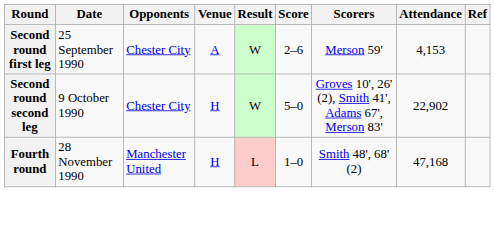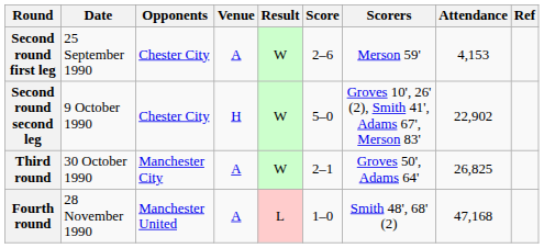+ row: Third round | 30 October 1990 | Manchester City | A | W | 2–1 | Groves 50', Adams 64' | 26,825
Fourth round | Venue: H -> A
